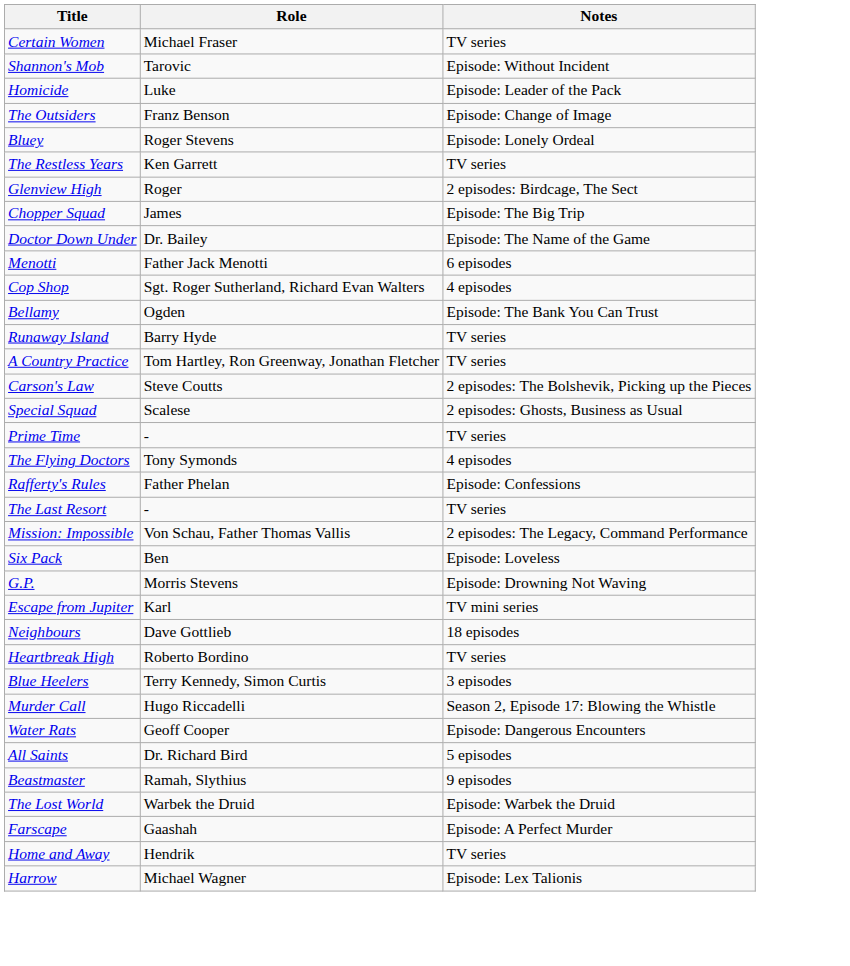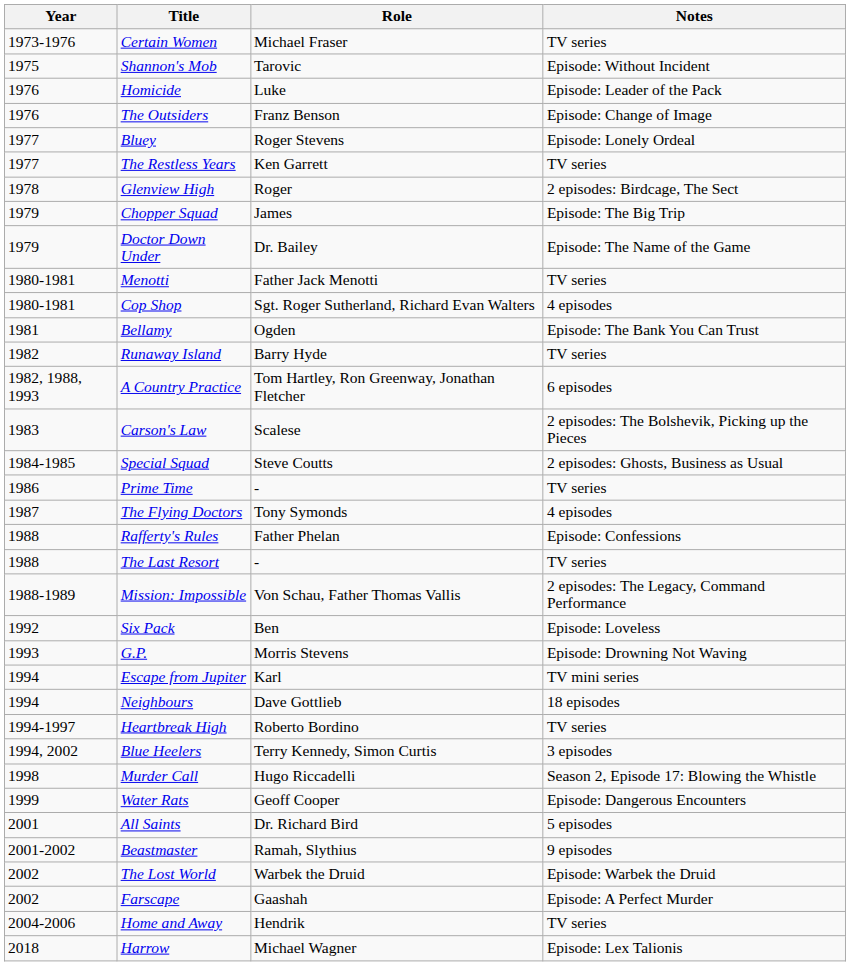+ column: Year | 1973-1976 | 1975 | 1976 | 1976 | 1977 | 1977 | 1978 | 1979 | 1979 | 1980-1981 | 1980-1981 | 1981 | 1982 | 1982, 1988, 1993 | 1983 | 1984-1985 | 1986 | 1987 | 1988 | 1988 | 1988-1989 | 1992 | 1993 | 1994 | 1994 | 1994-1997 | 1994, 2002 | 1998 | 1999 | 2001 | 2001-2002 | 2002 | 2002 | 2004-2006 | 2018
Menotti | Notes: 6 episodes -> TV series
A Country Practice | Notes: TV series -> 6 episodes
Carson's Law | Role: Steve Coutts -> Scalese
Special Squad | Role: Scalese -> Steve Coutts
